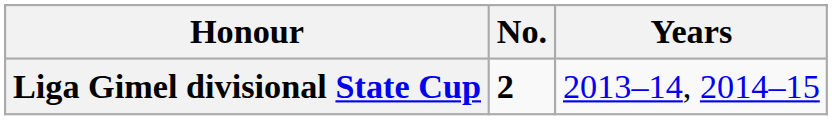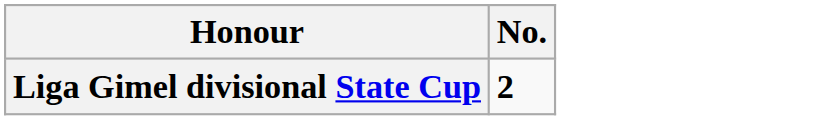- column: Years | 2013–14, 2014–15
